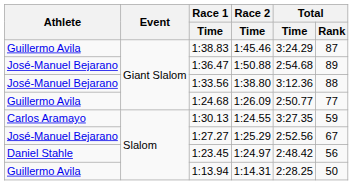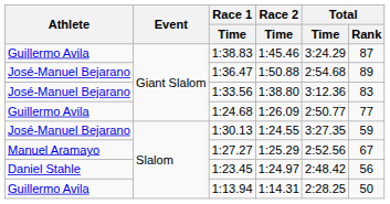1:33.56 | Total / Rank: 88 -> 83
1:30.13 | Athlete: Carlos Aramayo -> José-Manuel Bejarano
1:27.27 | Athlete: José-Manuel Bejarano -> Manuel Aramayo
